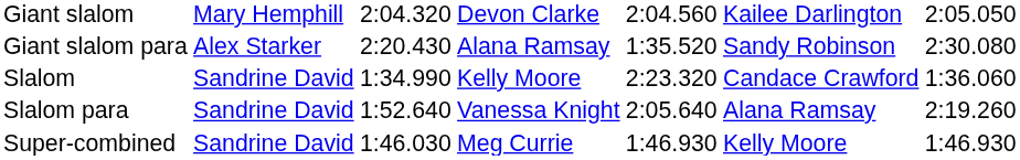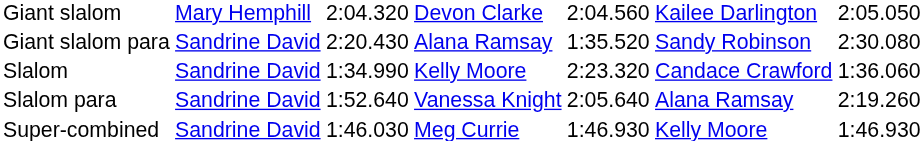Giant slalom para | column 2: Alex Starker -> Sandrine David
